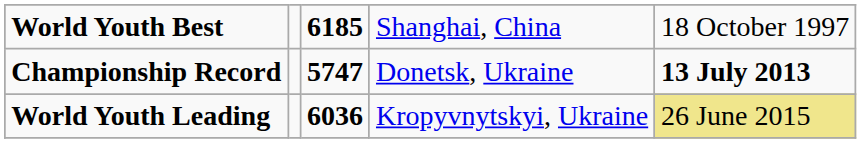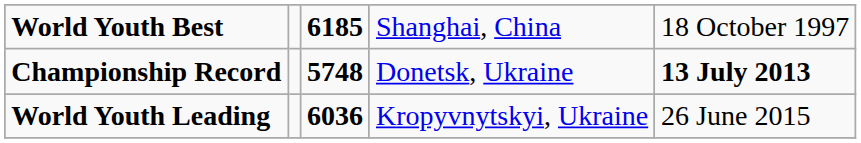Championship Record | column 3: 5747 -> 5748
World Youth Leading | column 5: khaki background -> no background
